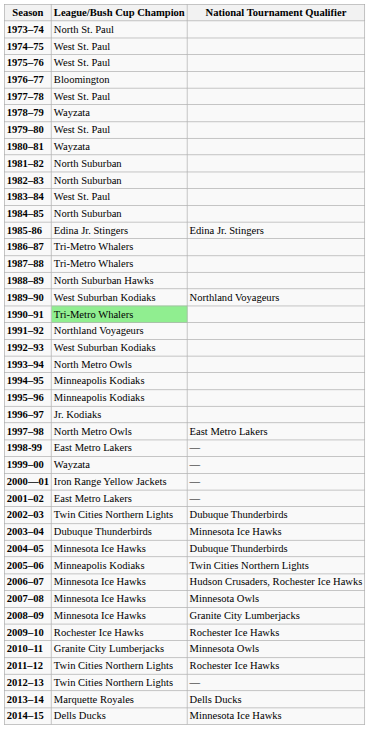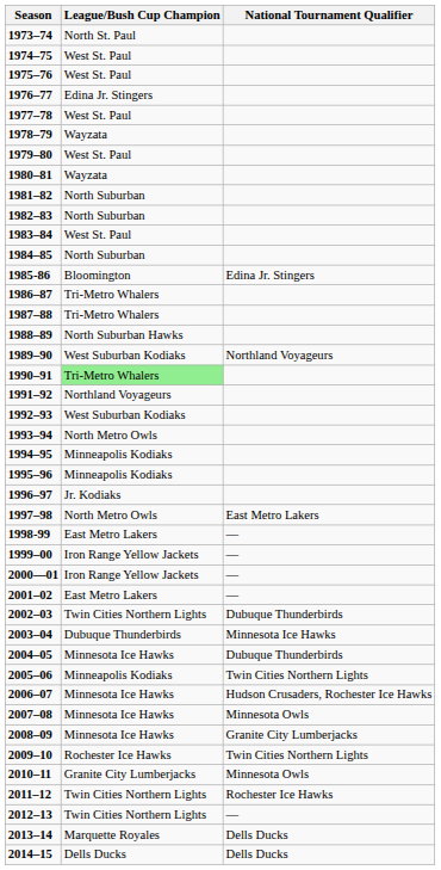1976–77 | League/Bush Cup Champion: Bloomington -> Edina Jr. Stingers
1985-86 | League/Bush Cup Champion: Edina Jr. Stingers -> Bloomington
1999–00 | League/Bush Cup Champion: Wayzata -> Iron Range Yellow Jackets
2009–10 | National Tournament Qualifier: Rochester Ice Hawks -> Twin Cities Northern Lights
2014–15 | National Tournament Qualifier: Minnesota Ice Hawks -> Dells Ducks
